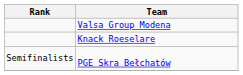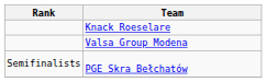rows swapped: Valsa Group Modena <-> Knack Roeselare
